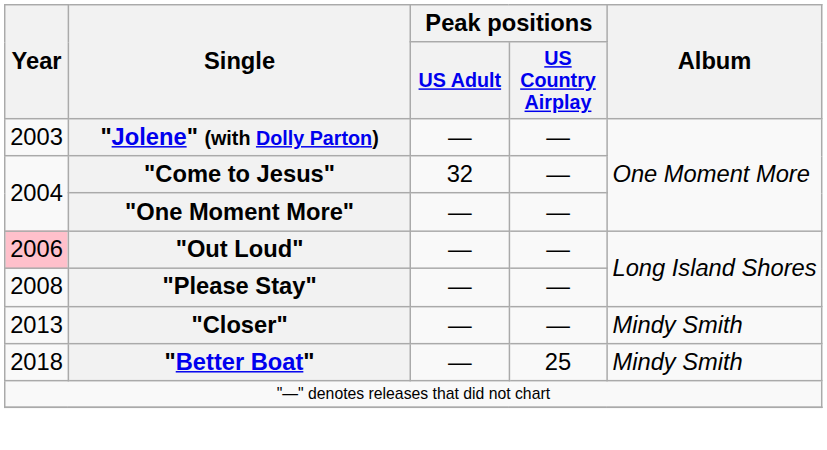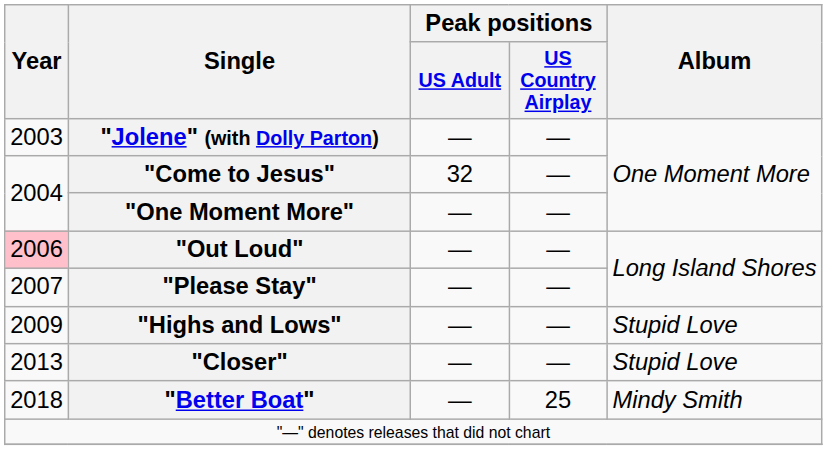"Please Stay" | Year: 2008 -> 2007
+ row: 2009 | "Highs and Lows" | — | — | Stupid Love
"Closer" | Album: Mindy Smith -> Stupid Love
